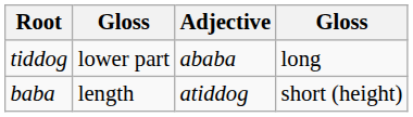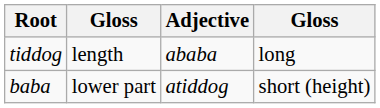tiddog | column 2: lower part -> length
baba | column 2: length -> lower part
